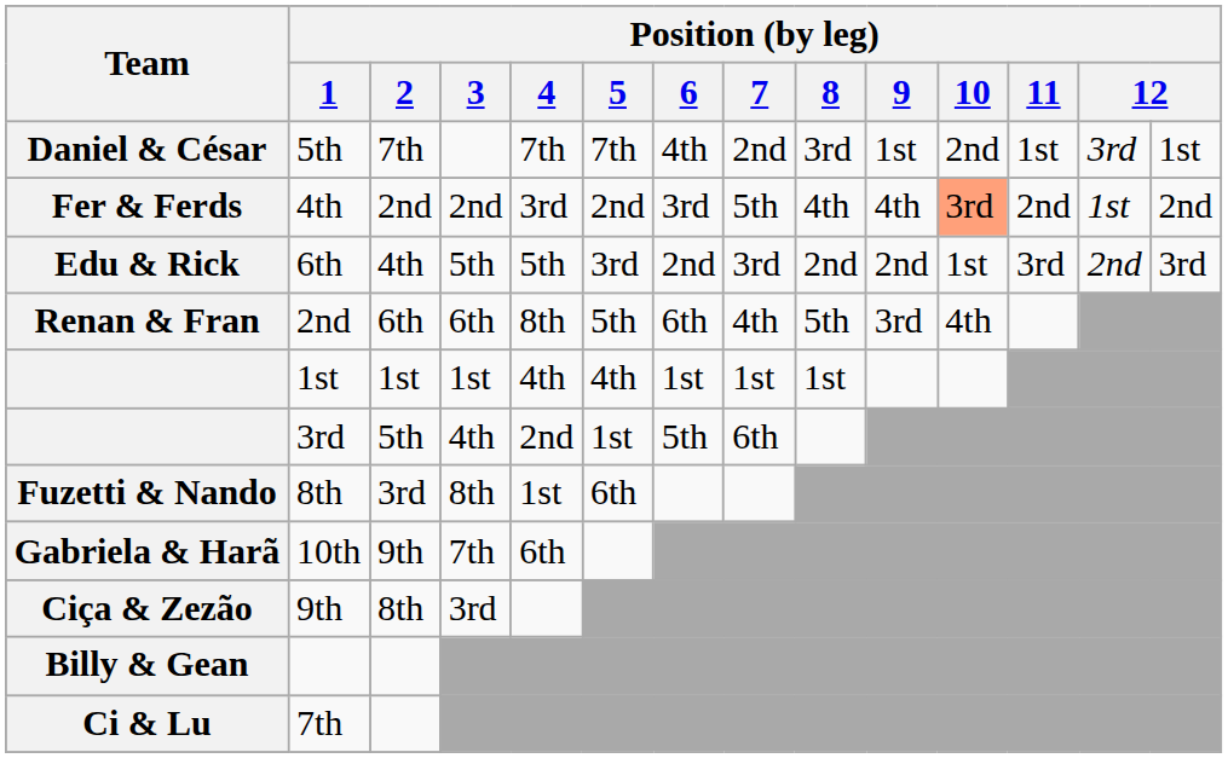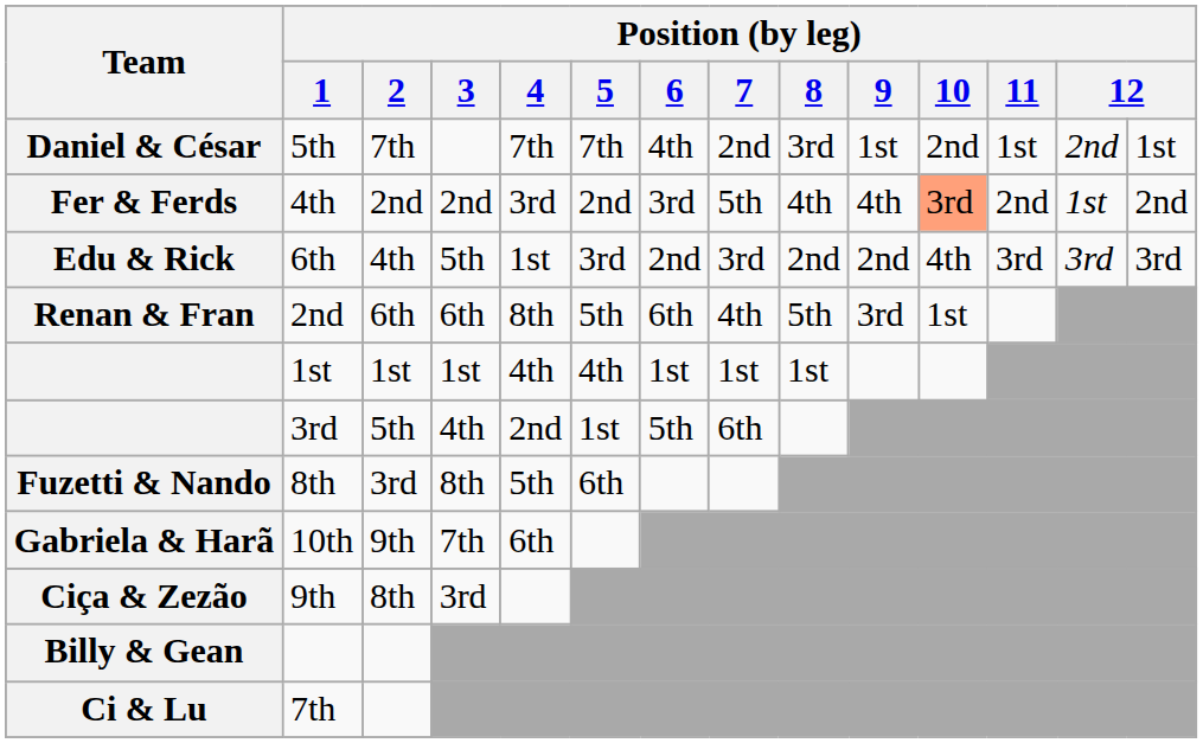Daniel & César | column 13: 3rd -> 2nd
Edu & Rick | Position (by leg) / 4: 5th -> 1st
Edu & Rick | Position (by leg) / 10: 1st -> 4th
Edu & Rick | column 13: 2nd -> 3rd
Renan & Fran | Position (by leg) / 10: 4th -> 1st
Fuzetti & Nando | Position (by leg) / 4: 1st -> 5th
